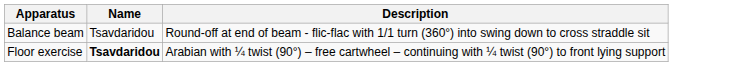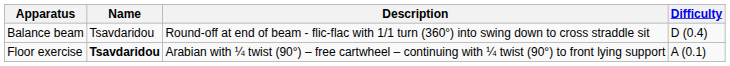+ column: Difficulty | D (0.4) | A (0.1)
